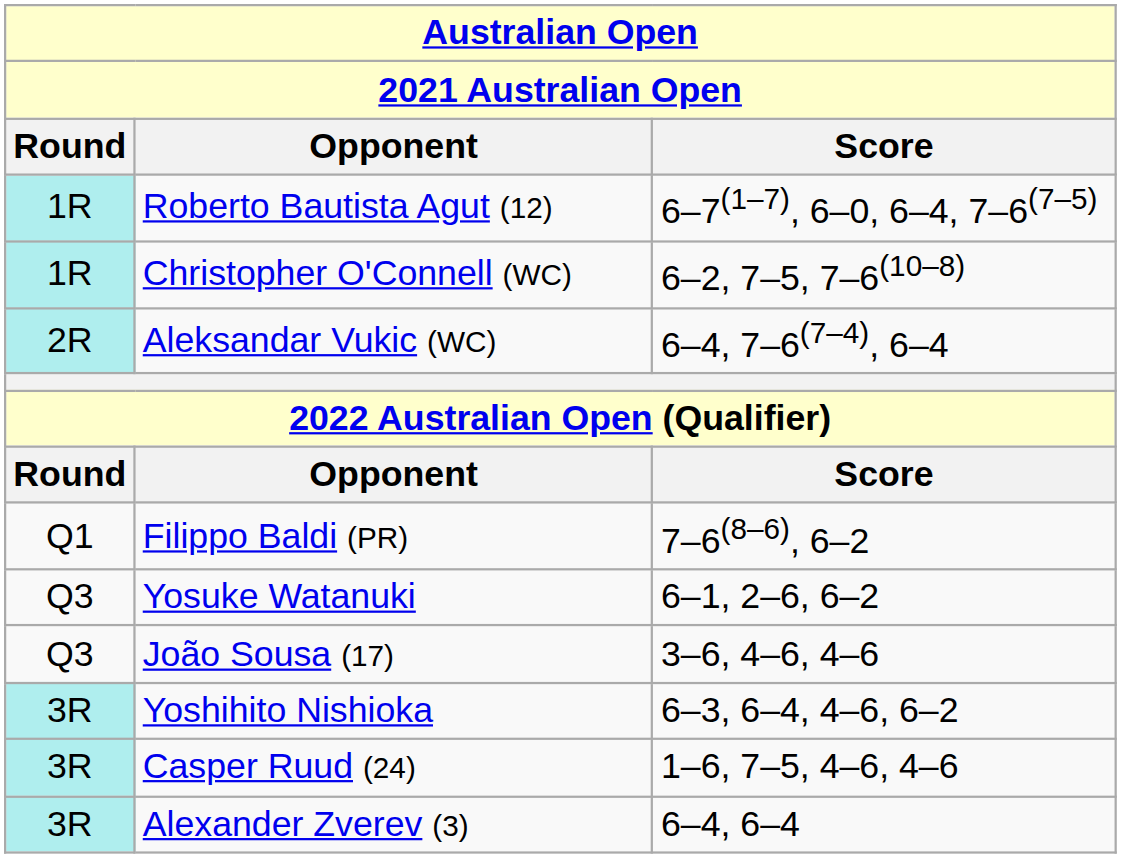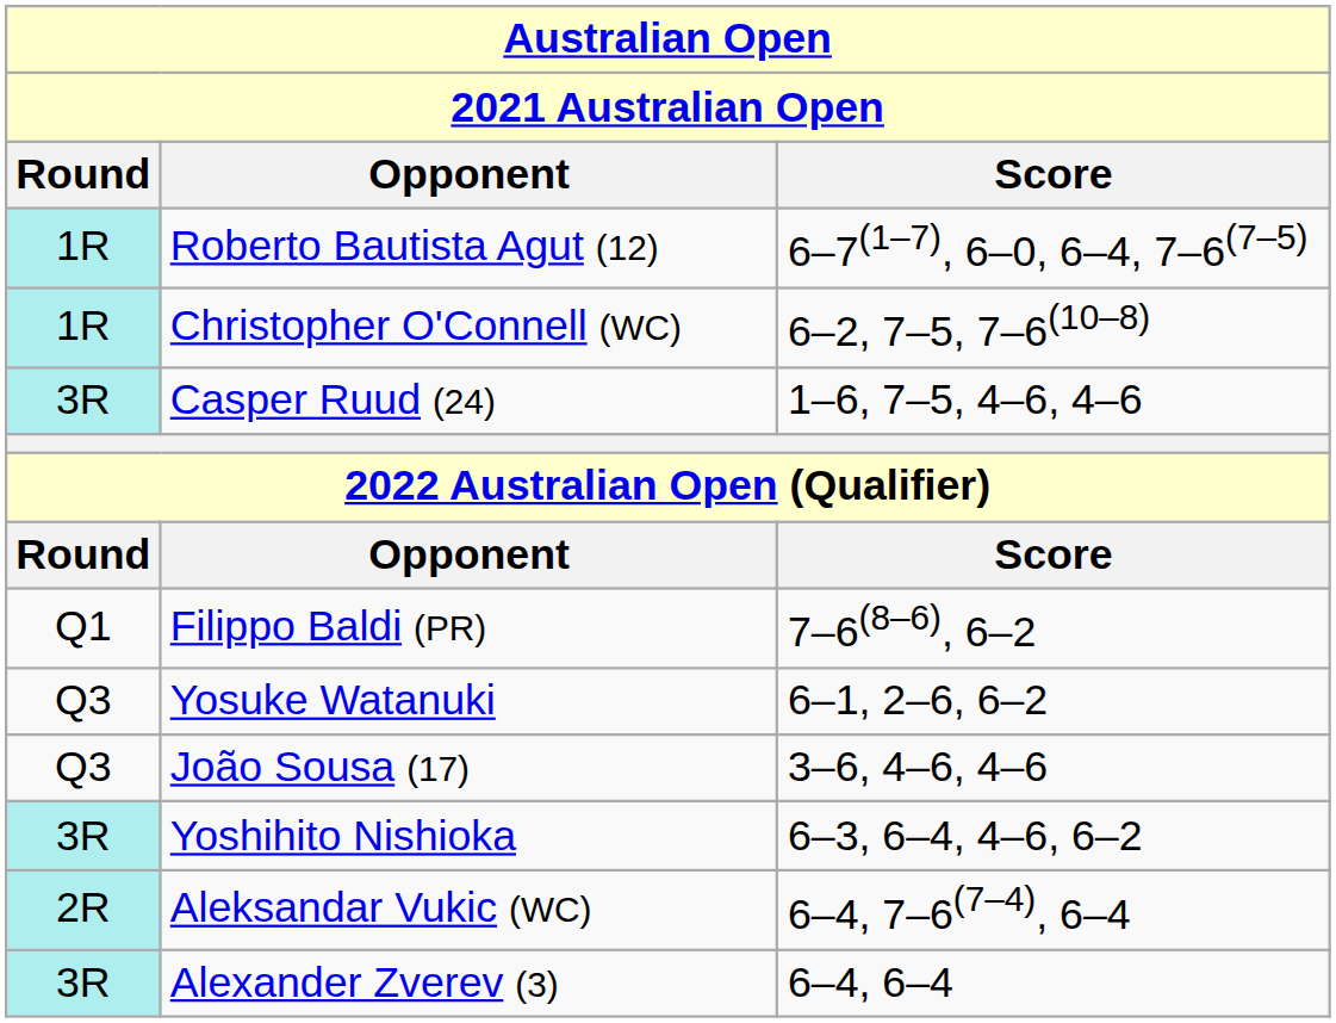rows swapped: Casper Ruud (24) <-> Aleksandar Vukic (WC)
